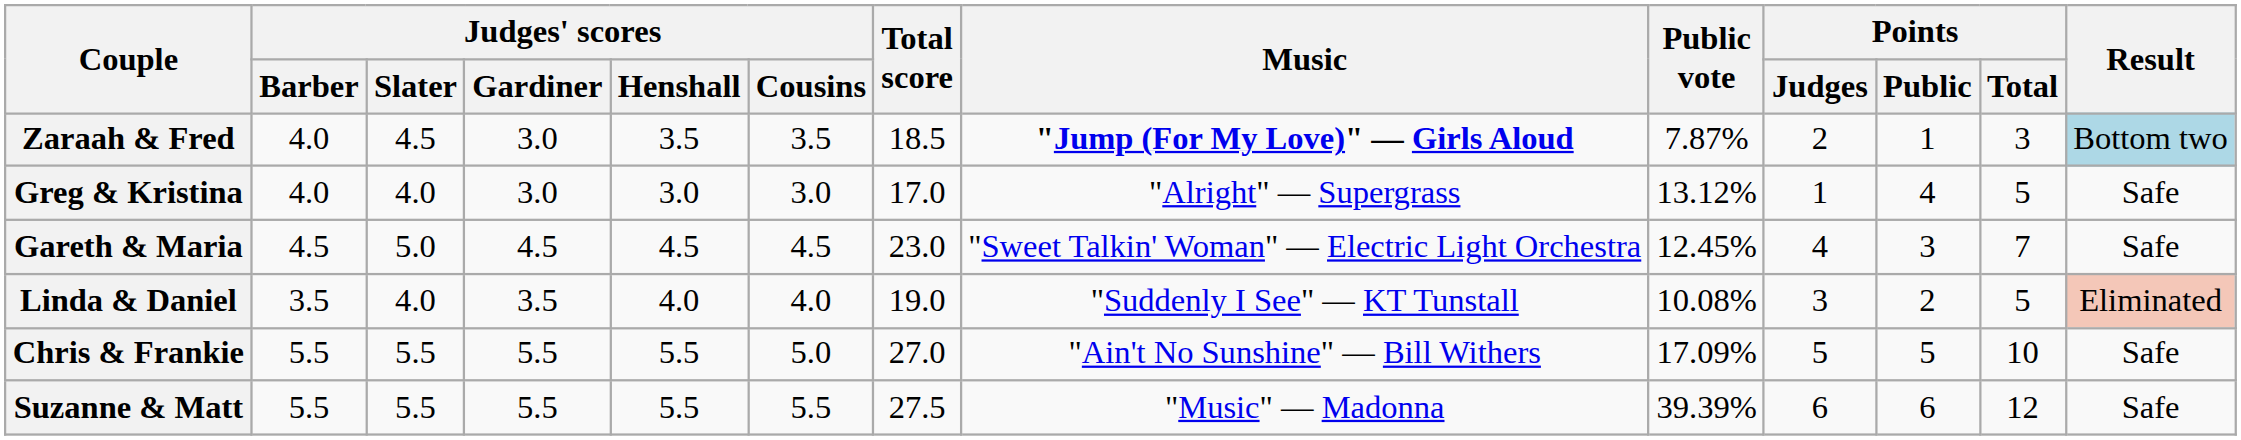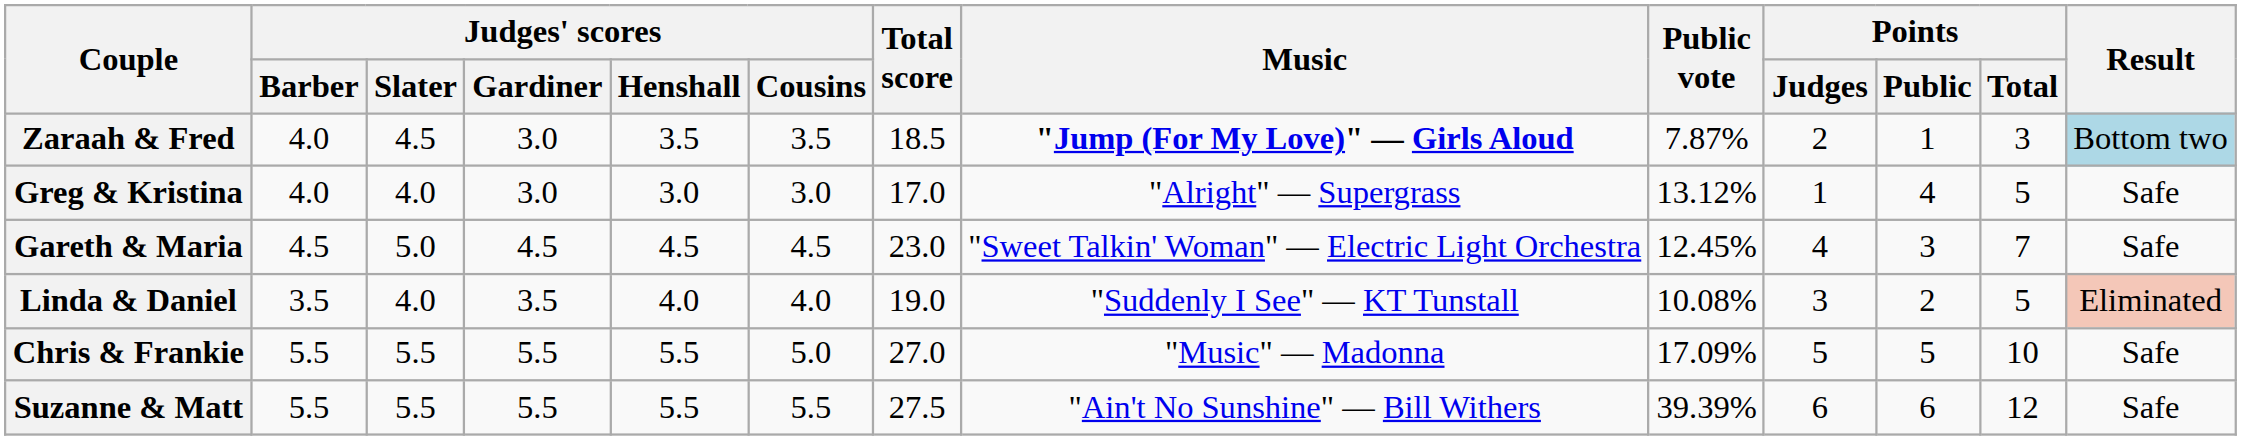Chris & Frankie | Music: "Ain't No Sunshine" — Bill Withers -> "Music" — Madonna
Suzanne & Matt | Music: "Music" — Madonna -> "Ain't No Sunshine" — Bill Withers
